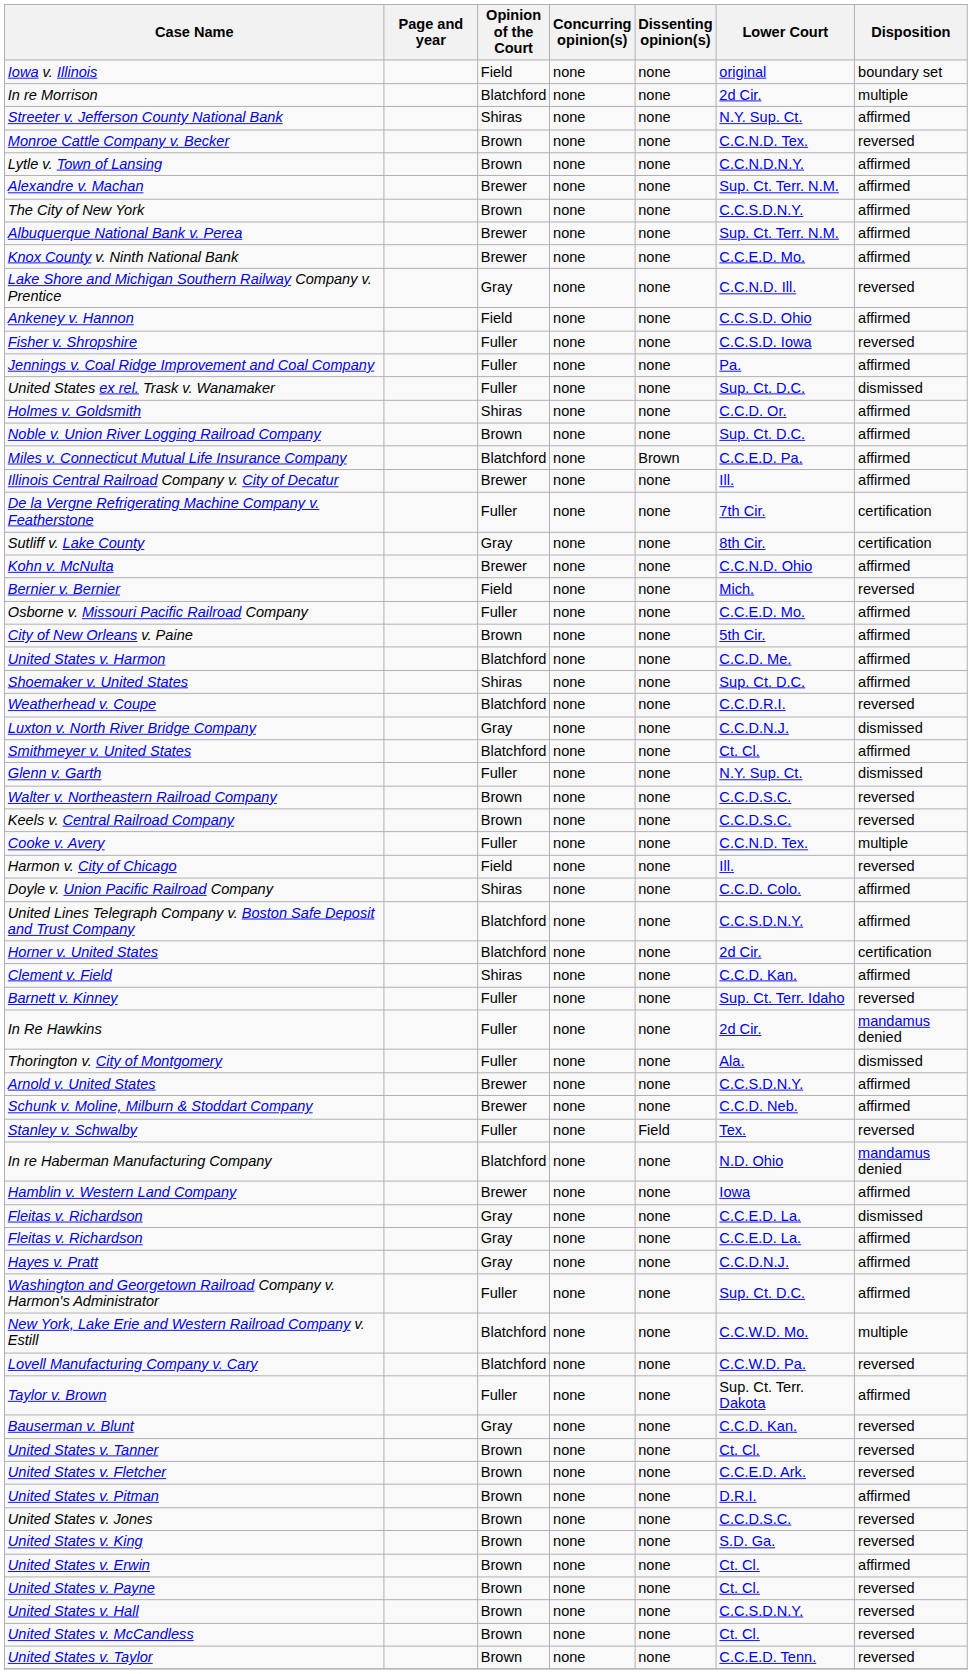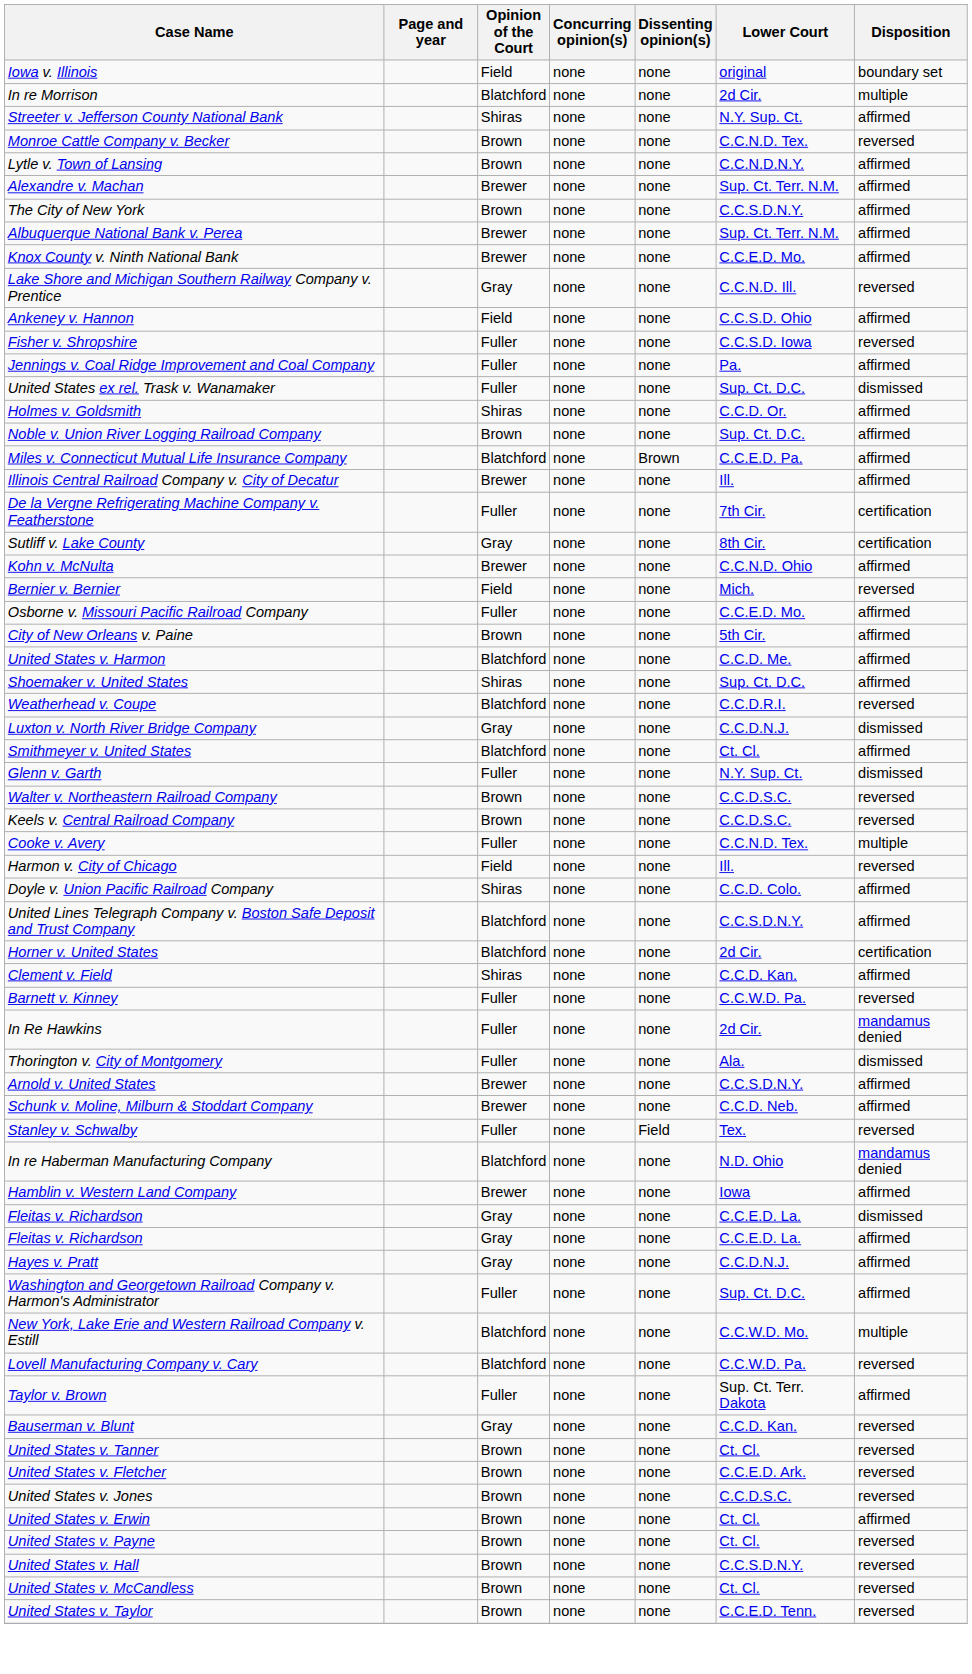Barnett v. Kinney | Lower Court: Sup. Ct. Terr. Idaho -> C.C.W.D. Pa.
- row: United States v. Pitman | Brown | none | none | D.R.I. | affirmed
- row: United States v. King | Brown | none | none | S.D. Ga. | reversed
